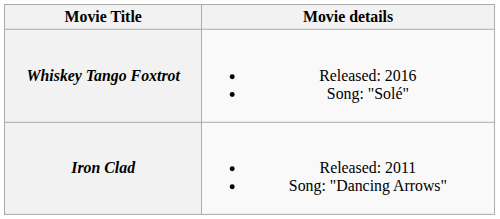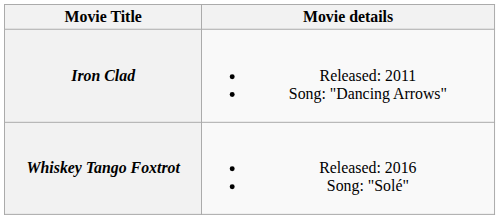rows swapped: Iron Clad <-> Whiskey Tango Foxtrot
